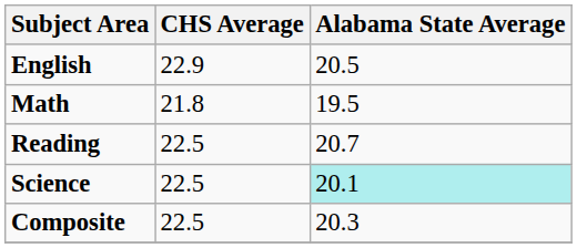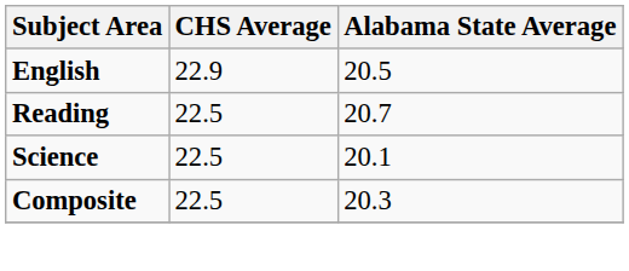- row: Math | 21.8 | 19.5
Science | Alabama State Average: paleturquoise background -> no background
